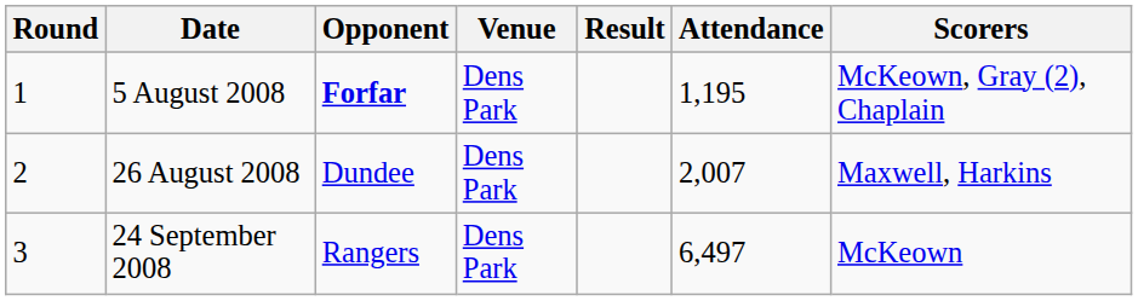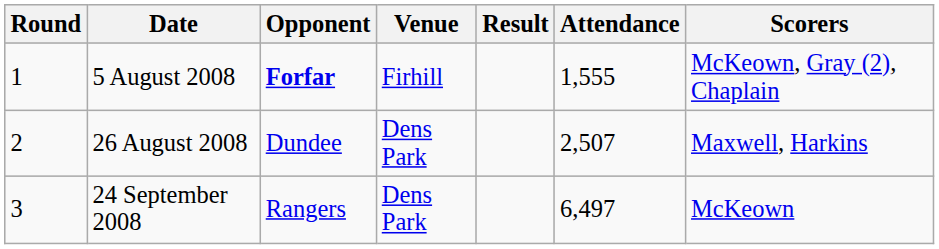5 August 2008 | Venue: Dens Park -> Firhill
5 August 2008 | Attendance: 1,195 -> 1,555
26 August 2008 | Attendance: 2,007 -> 2,507
